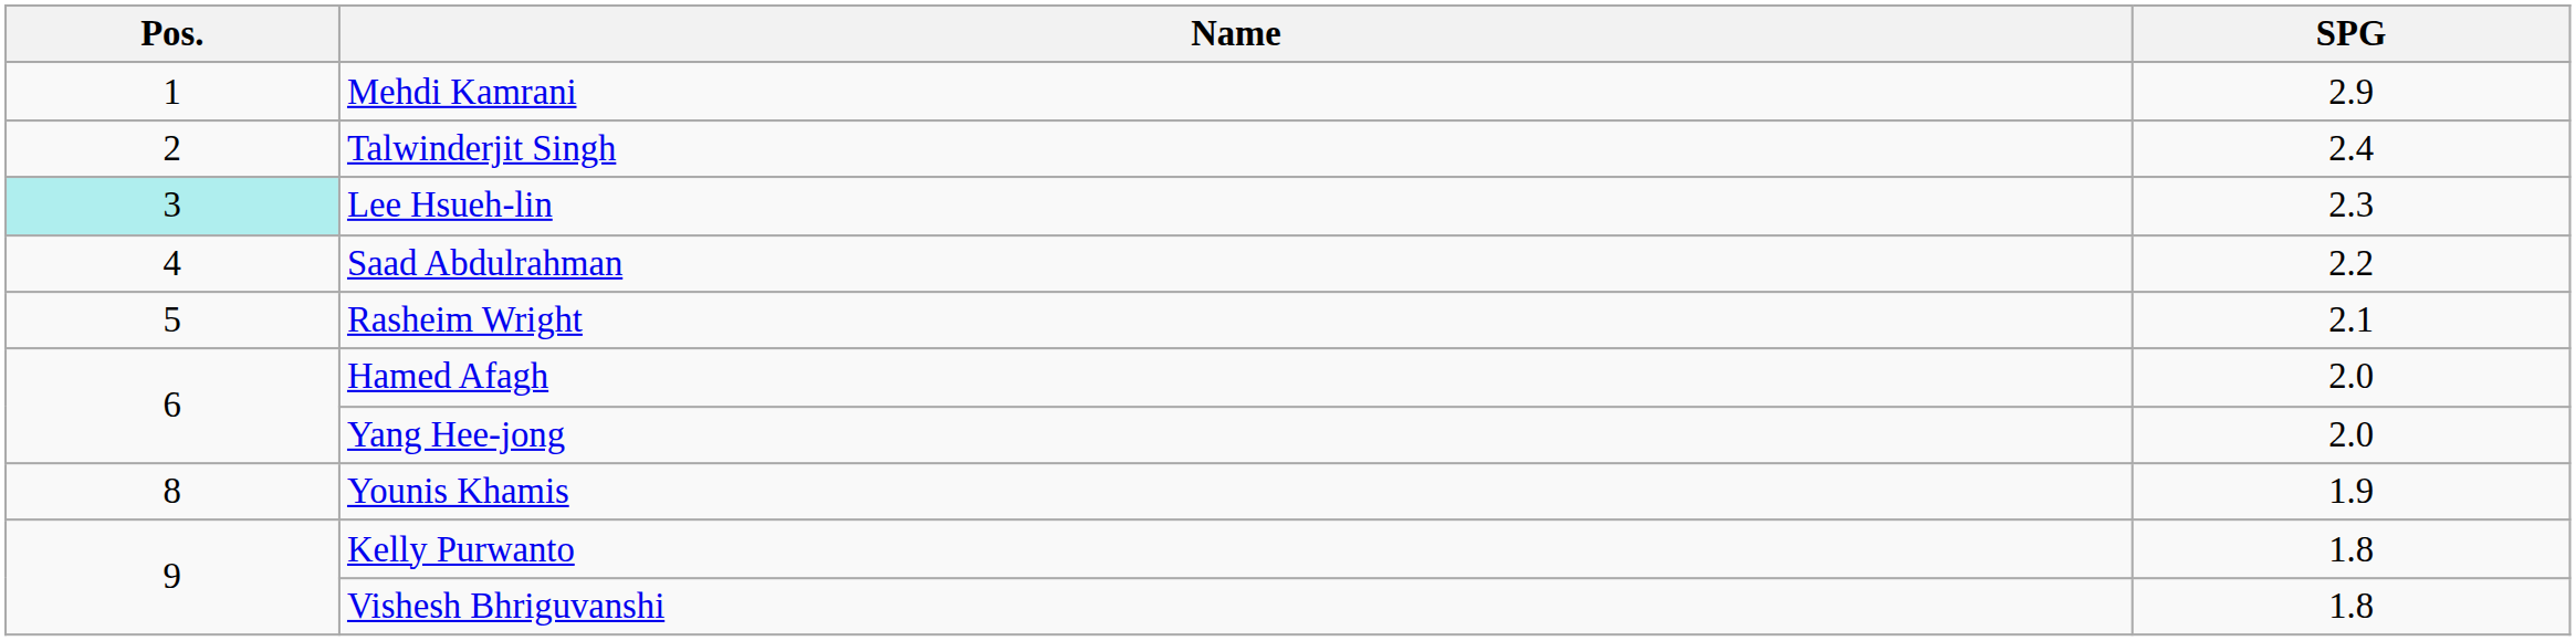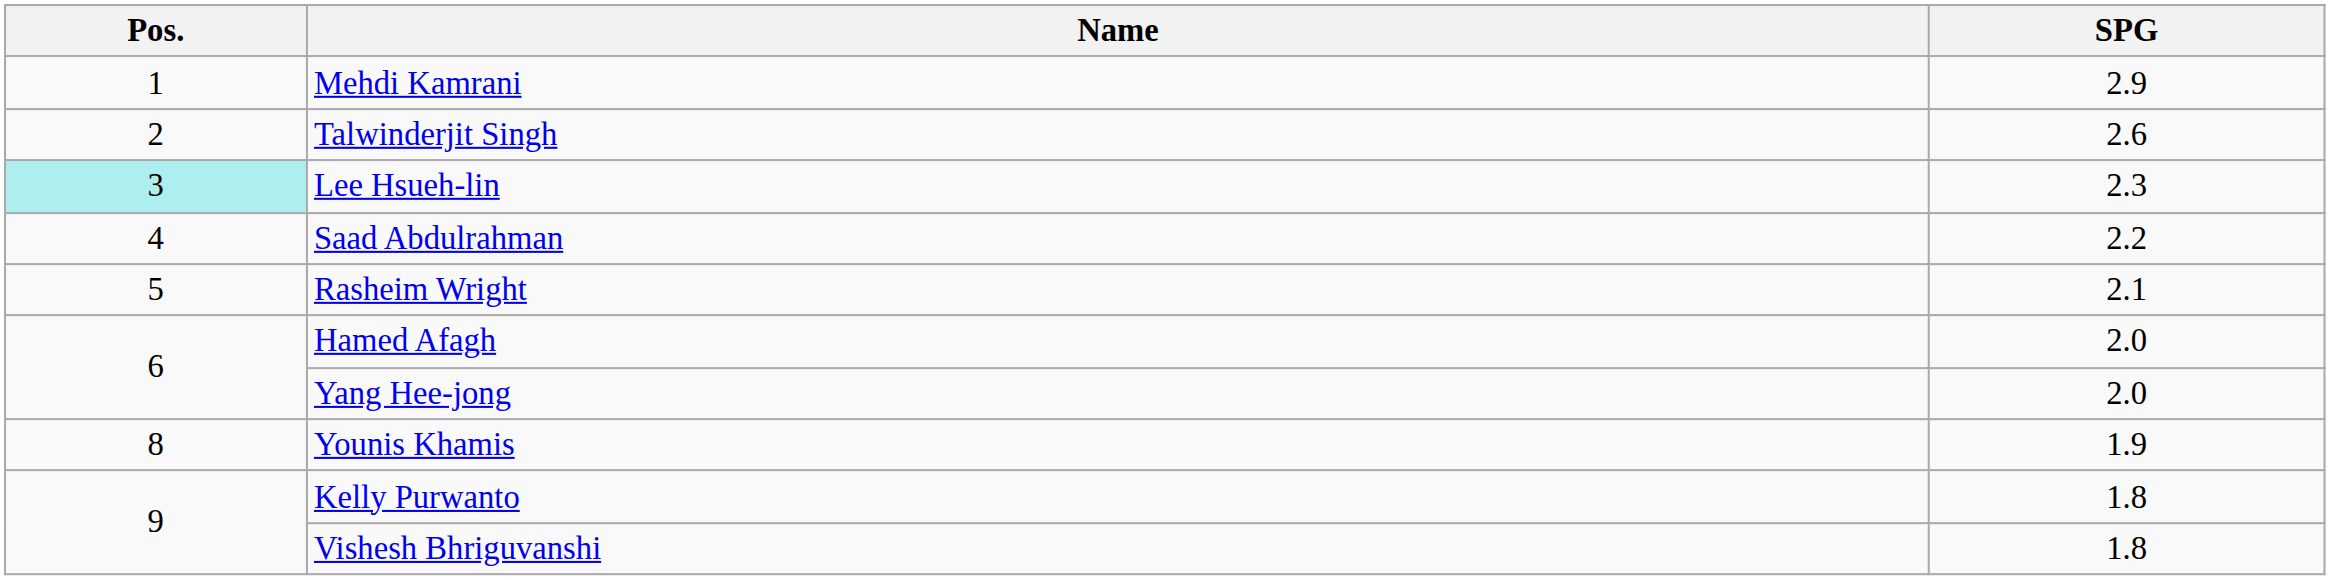Talwinderjit Singh | SPG: 2.4 -> 2.6
